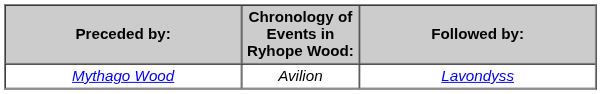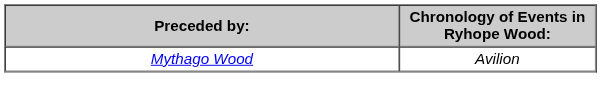- column: Followed by: | Lavondyss
